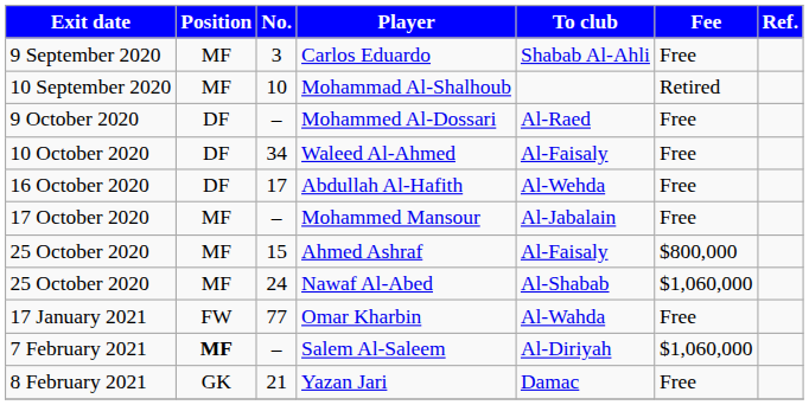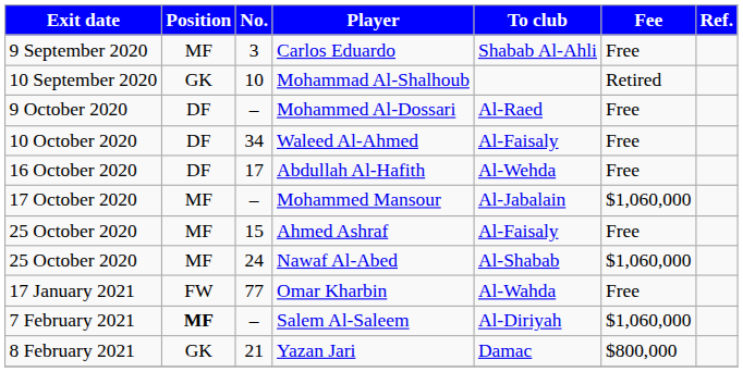Mohammad Al-Shalhoub | Position: MF -> GK
Mohammed Mansour | Fee: Free -> $1,060,000
Ahmed Ashraf | Fee: $800,000 -> Free
Yazan Jari | Fee: Free -> $800,000
